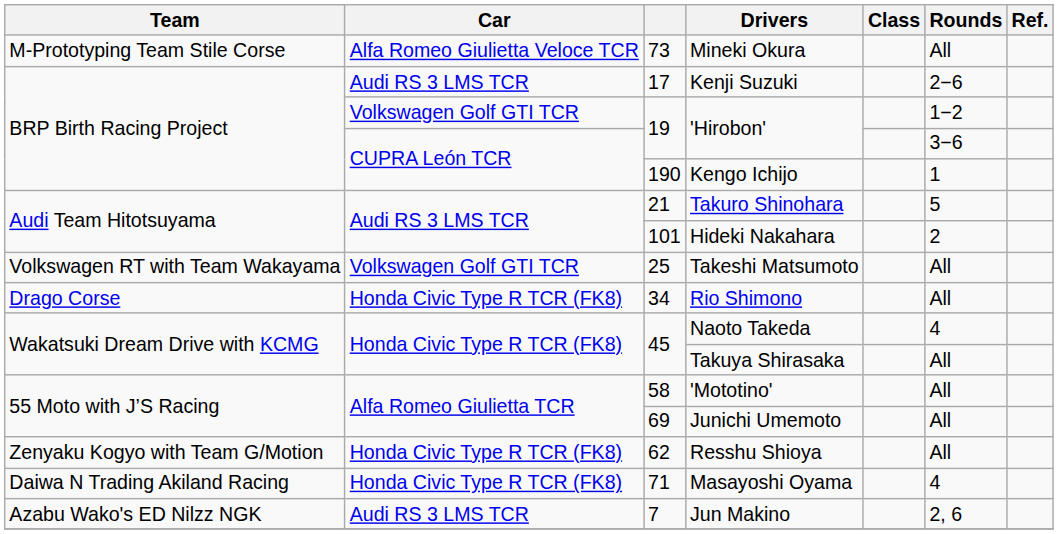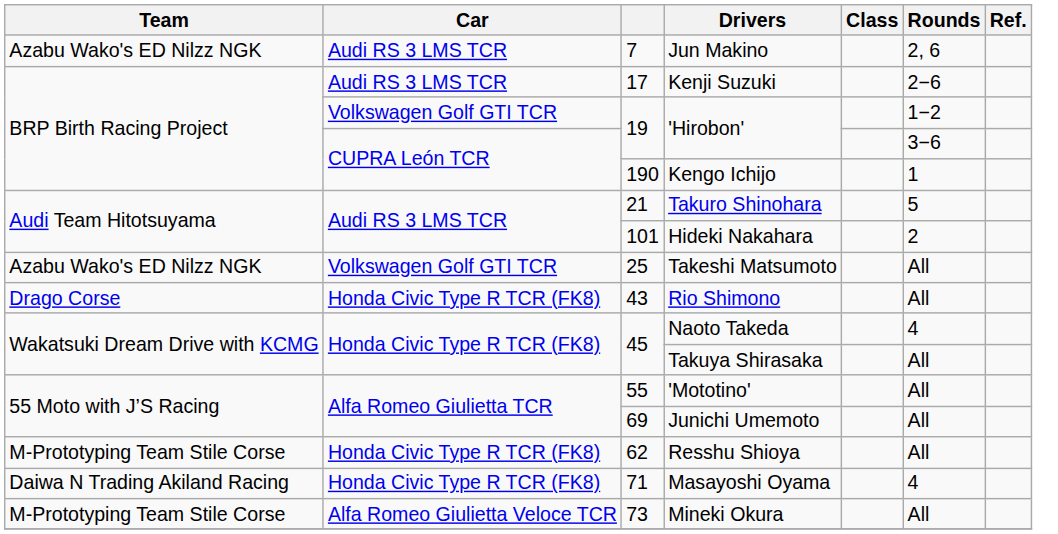rows swapped: Jun Makino <-> Mineki Okura
Takeshi Matsumoto | Team: Volkswagen RT with Team Wakayama -> Azabu Wako's ED Nilzz NGK
Rio Shimono | column 3: 34 -> 43
'Mototino' | column 3: 58 -> 55
Resshu Shioya | Team: Zenyaku Kogyo with Team G/Motion -> M-Prototyping Team Stile Corse
